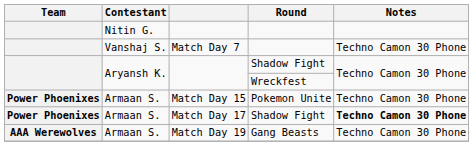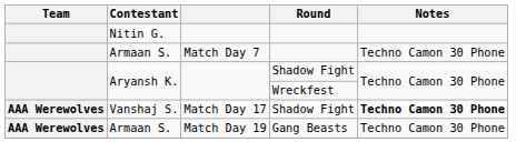Match Day 7 | Contestant: Vanshaj S. -> Armaan S.
- row: Power Phoenixes | Armaan S. | Match Day 15 | Pokemon Unite | Techno Camon 30 Phone
Match Day 17 | Team: Power Phoenixes -> AAA Werewolves
Match Day 17 | Contestant: Armaan S. -> Vanshaj S.
